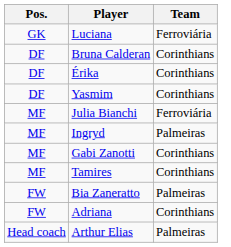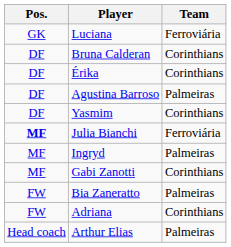+ row: DF | Agustina Barroso | Palmeiras
Julia Bianchi | Pos.: normal -> bold
- row: MF | Tamires | Corinthians
